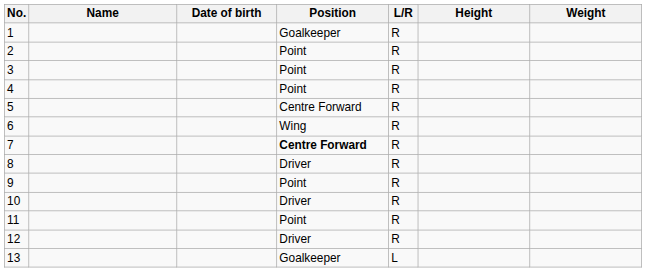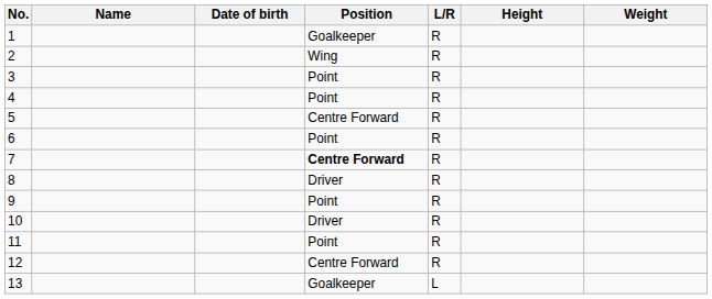2 | Position: Point -> Wing
6 | Position: Wing -> Point
12 | Position: Driver -> Centre Forward
